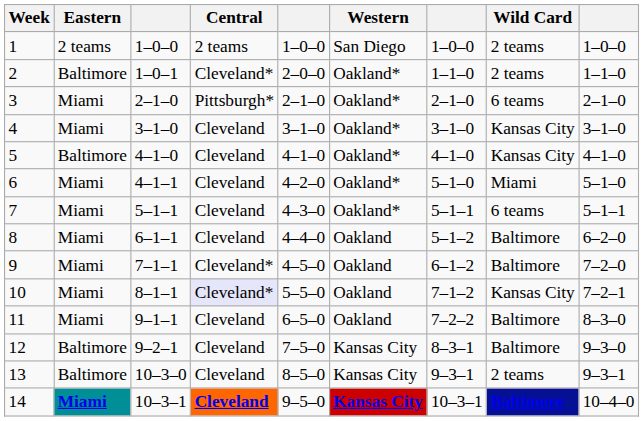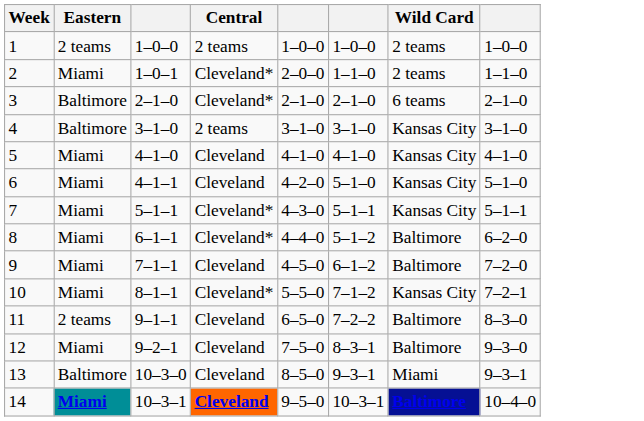- column: Western | San Diego | Oakland* | Oakland* | Oakland* | Oakland* | Oakland* | Oakland* | Oakland | Oakland | Oakland | Oakland | Kansas City | Kansas City | Kansas City
2 | Eastern: Baltimore -> Miami
3 | Eastern: Miami -> Baltimore
3 | Central: Pittsburgh* -> Cleveland*
4 | Eastern: Miami -> Baltimore
4 | Central: Cleveland -> 2 teams
5 | Eastern: Baltimore -> Miami
6 | Wild Card: Miami -> Kansas City
7 | Central: Cleveland -> Cleveland*
7 | Wild Card: 6 teams -> Kansas City
8 | Central: Cleveland -> Cleveland*
9 | Central: Cleveland* -> Cleveland
10 | Central: lavender background -> no background
11 | Eastern: Miami -> 2 teams
12 | Eastern: Baltimore -> Miami
13 | Wild Card: 2 teams -> Miami
